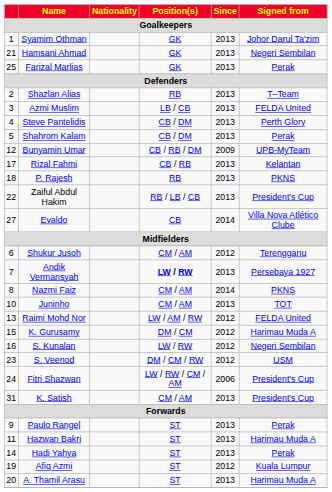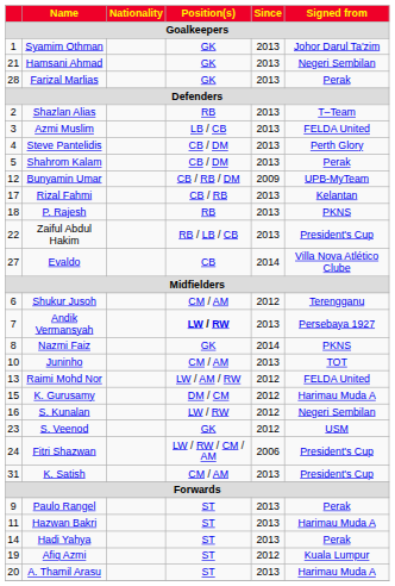Farizal Marlias | column 1: 25 -> 28
Nazmi Faiz | Position(s): CM / AM -> GK
S. Veenod | Position(s): DM / CM / RW -> GK
